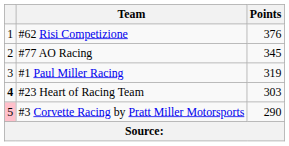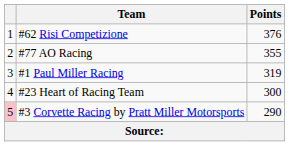#77 AO Racing | Points: 345 -> 355
#23 Heart of Racing Team | column 1: bold -> normal
#23 Heart of Racing Team | Points: 303 -> 300
